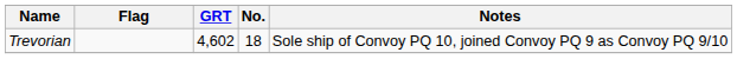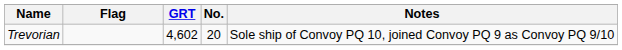Trevorian | No.: 18 -> 20
